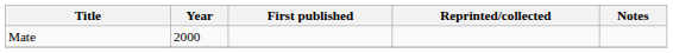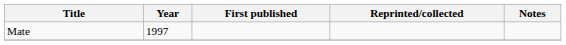Mate | Year: 2000 -> 1997
